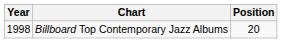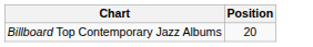- column: Year | 1998
